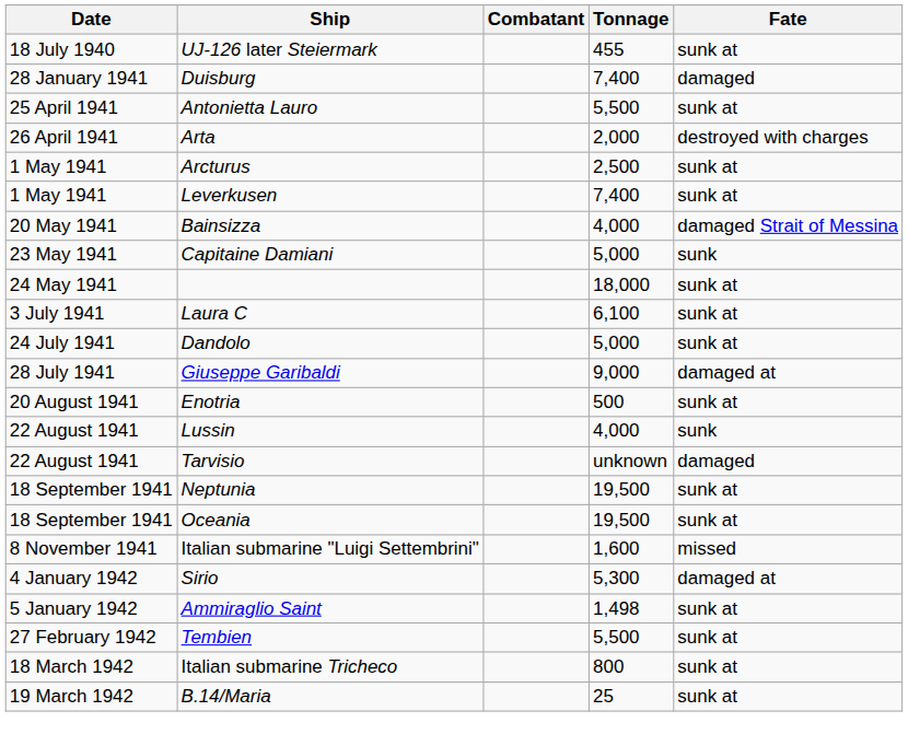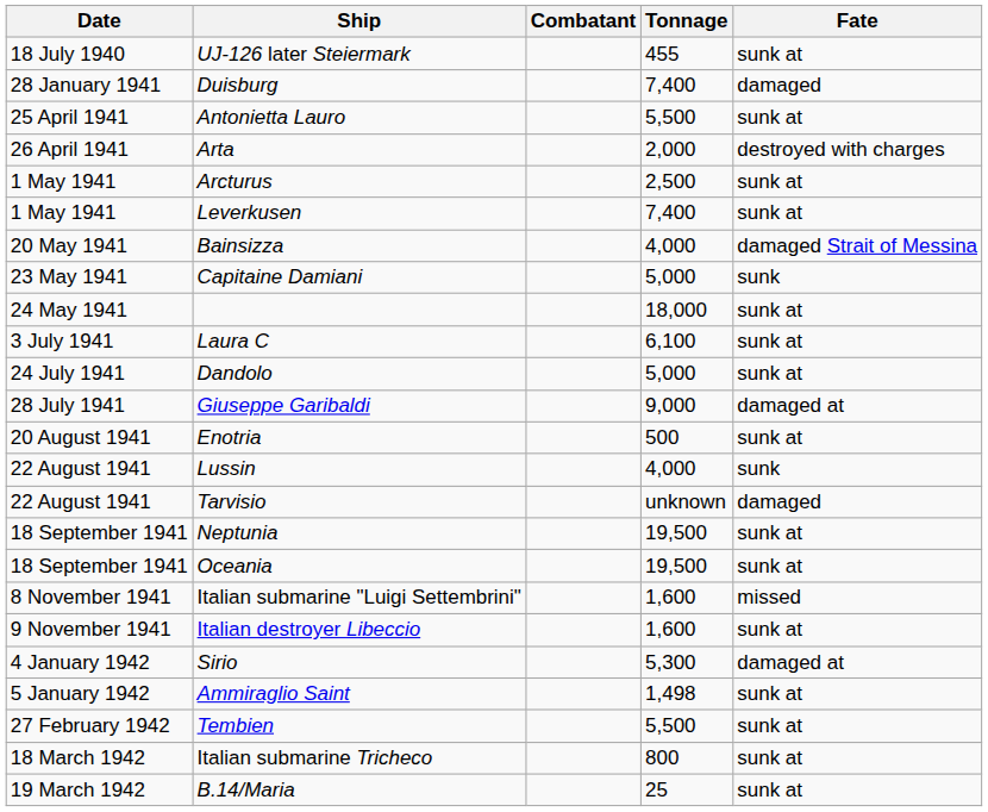+ row: 9 November 1941 | Italian destroyer Libeccio | 1,600 | sunk at
